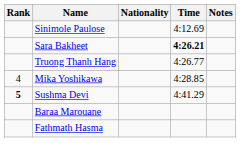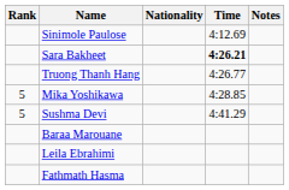Mika Yoshikawa | Rank: 4 -> 5
Sushma Devi | Rank: bold -> normal
+ row: Leila Ebrahimi
